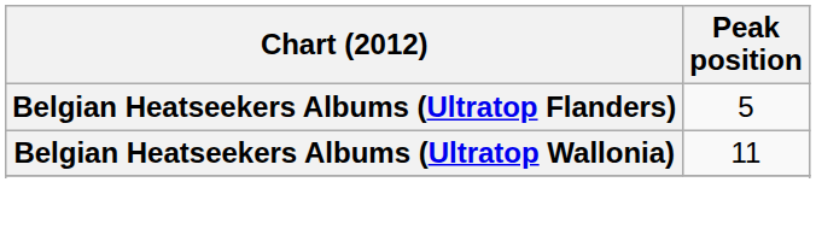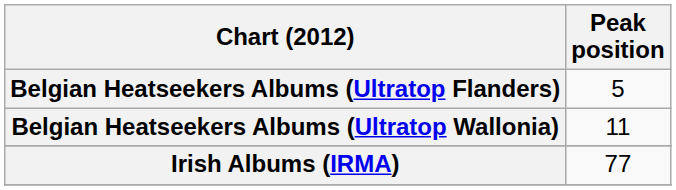+ row: Irish Albums (IRMA) | 77
